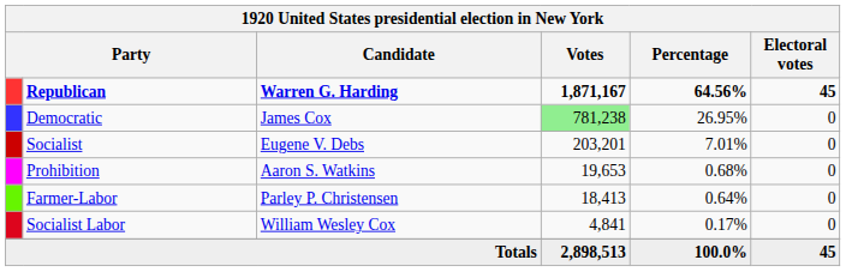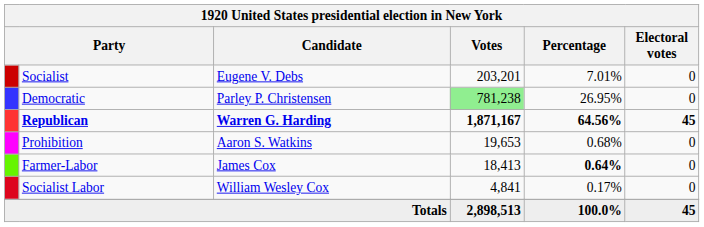rows swapped: Republican <-> Socialist
Democratic | Candidate: James Cox -> Parley P. Christensen
Farmer-Labor | Candidate: Parley P. Christensen -> James Cox
Farmer-Labor | Percentage: normal -> bold
